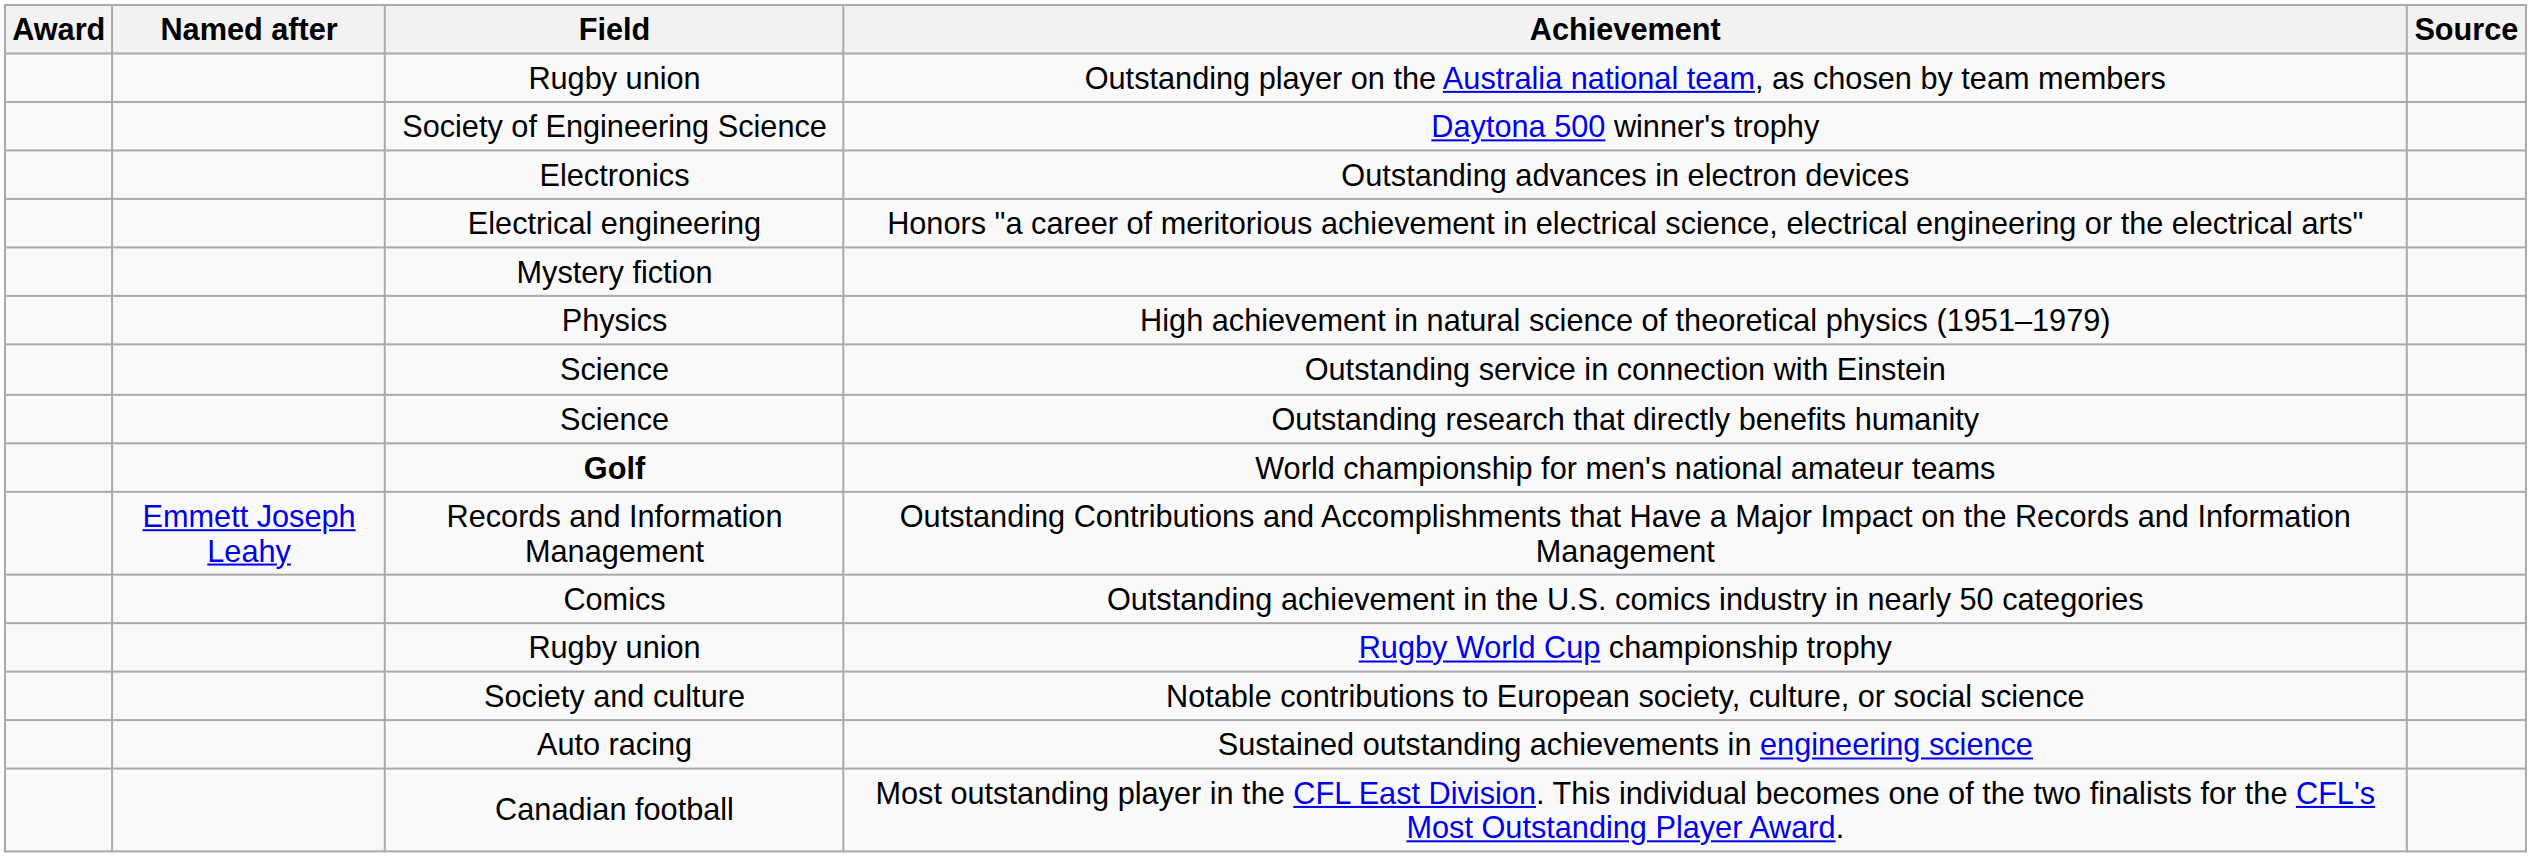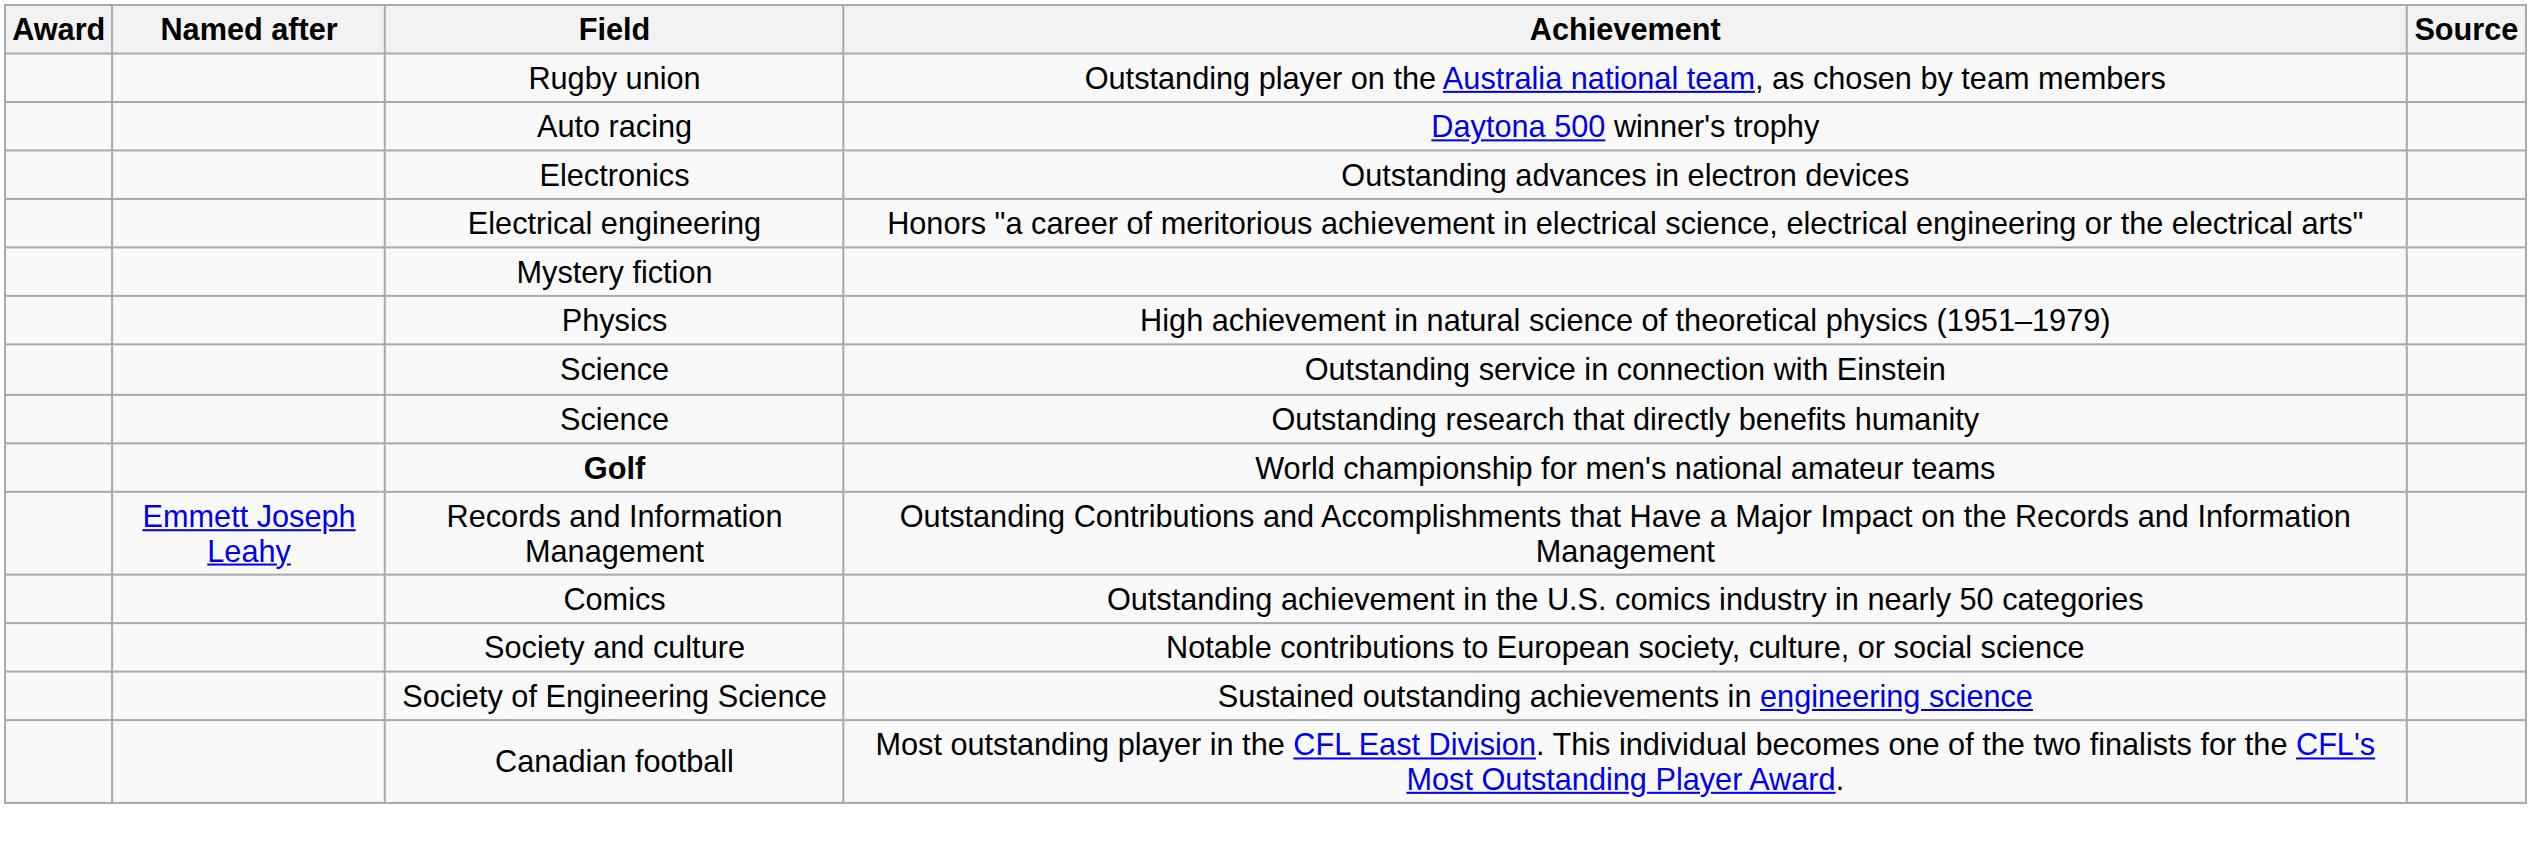Daytona 500 winner's trophy | Field: Society of Engineering Science -> Auto racing
- row: Rugby union | Rugby World Cup championship trophy
Sustained outstanding achievements in engineering science | Field: Auto racing -> Society of Engineering Science
